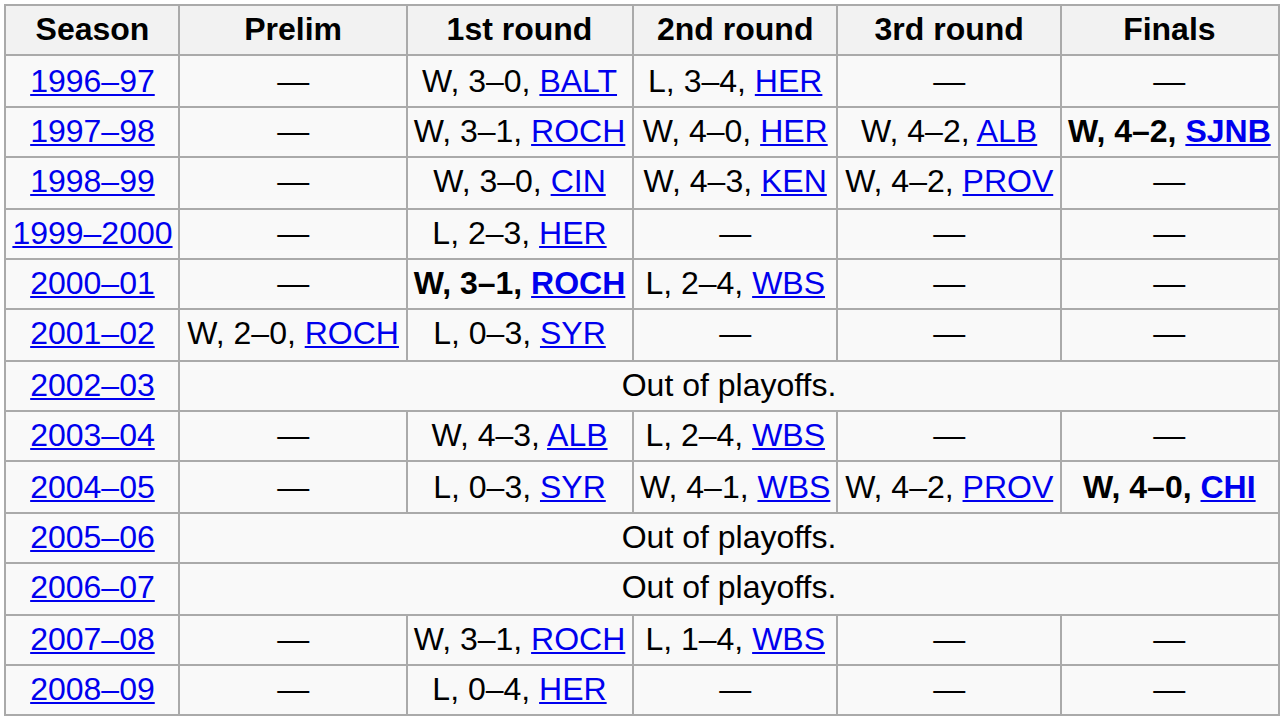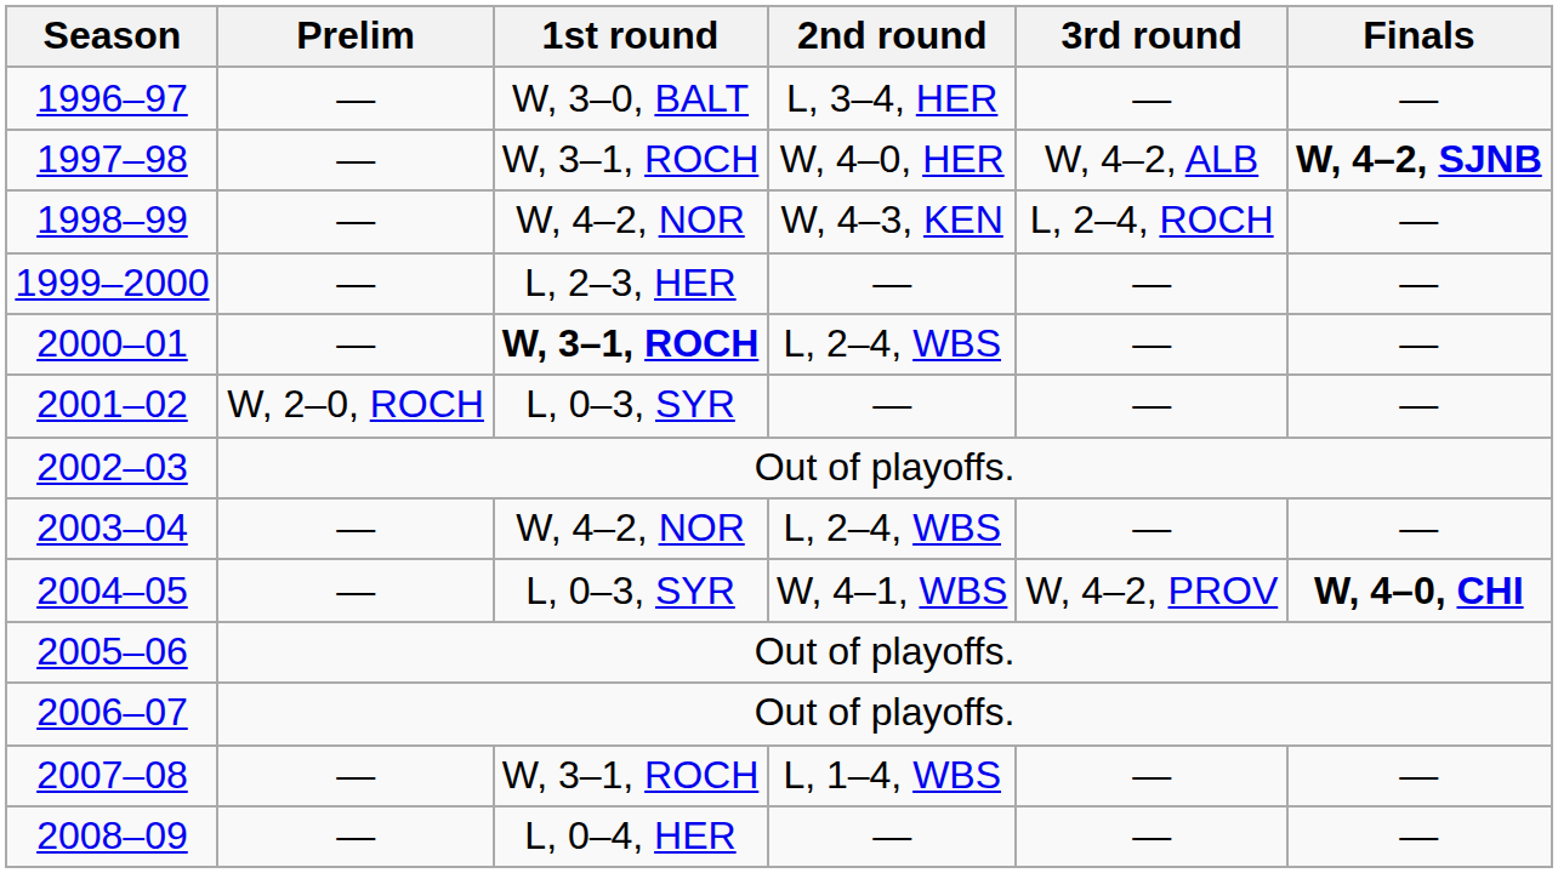1998–99 | 1st round: W, 3–0, CIN -> W, 4–2, NOR
1998–99 | 3rd round: W, 4–2, PROV -> L, 2–4, ROCH
2003–04 | 1st round: W, 4–3, ALB -> W, 4–2, NOR
